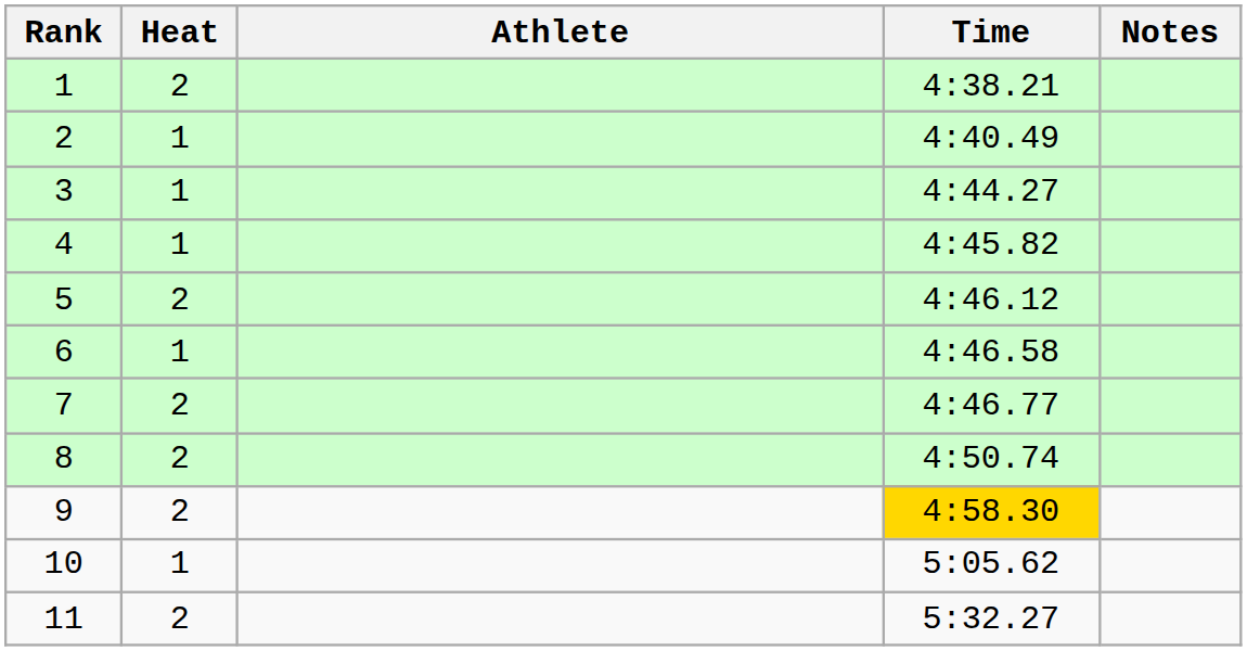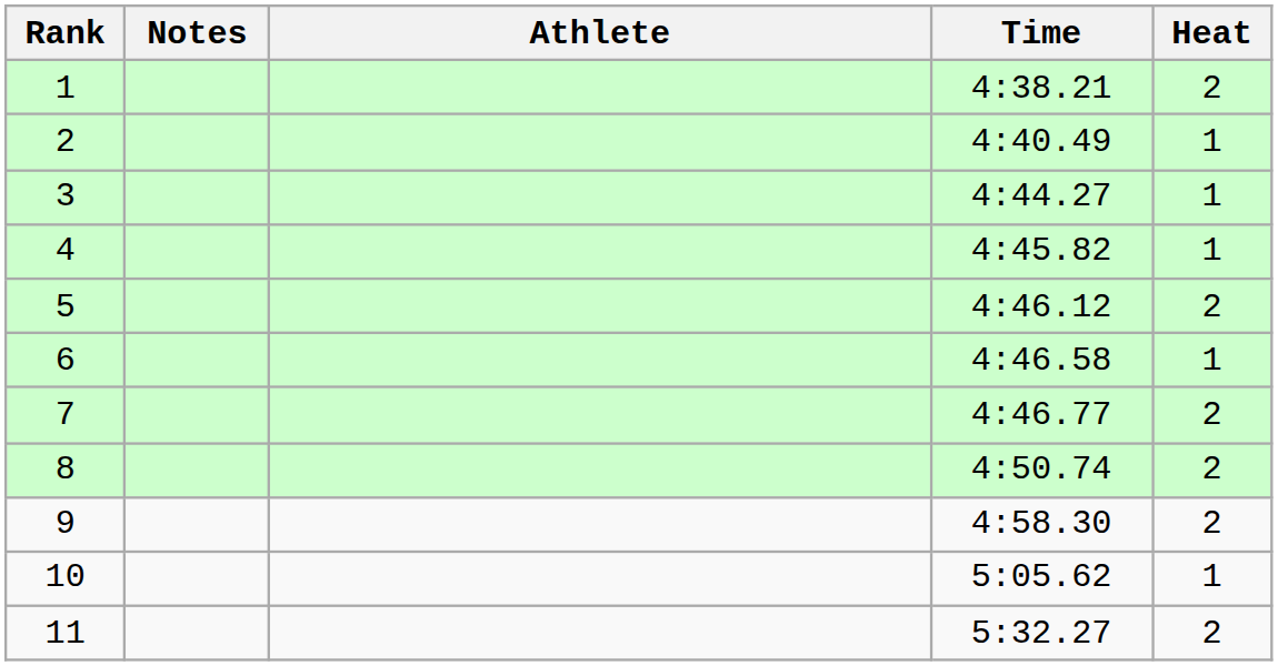columns swapped: Heat <-> Notes
9 | Time: gold background -> no background
